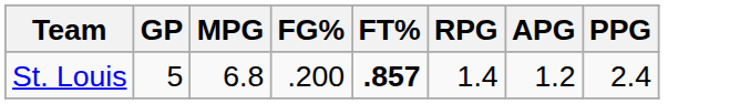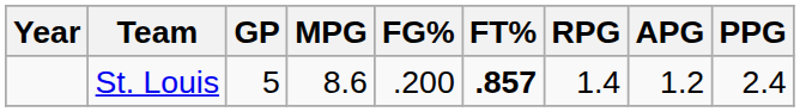+ column: Year
St. Louis | MPG: 6.8 -> 8.6
